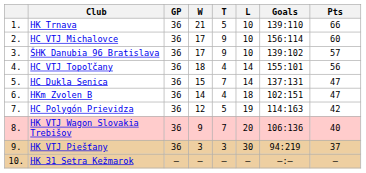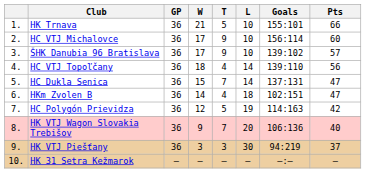HK Trnava | Goals: 139:110 -> 155:101
HC VTJ Topoľčany | Goals: 155:101 -> 139:110
